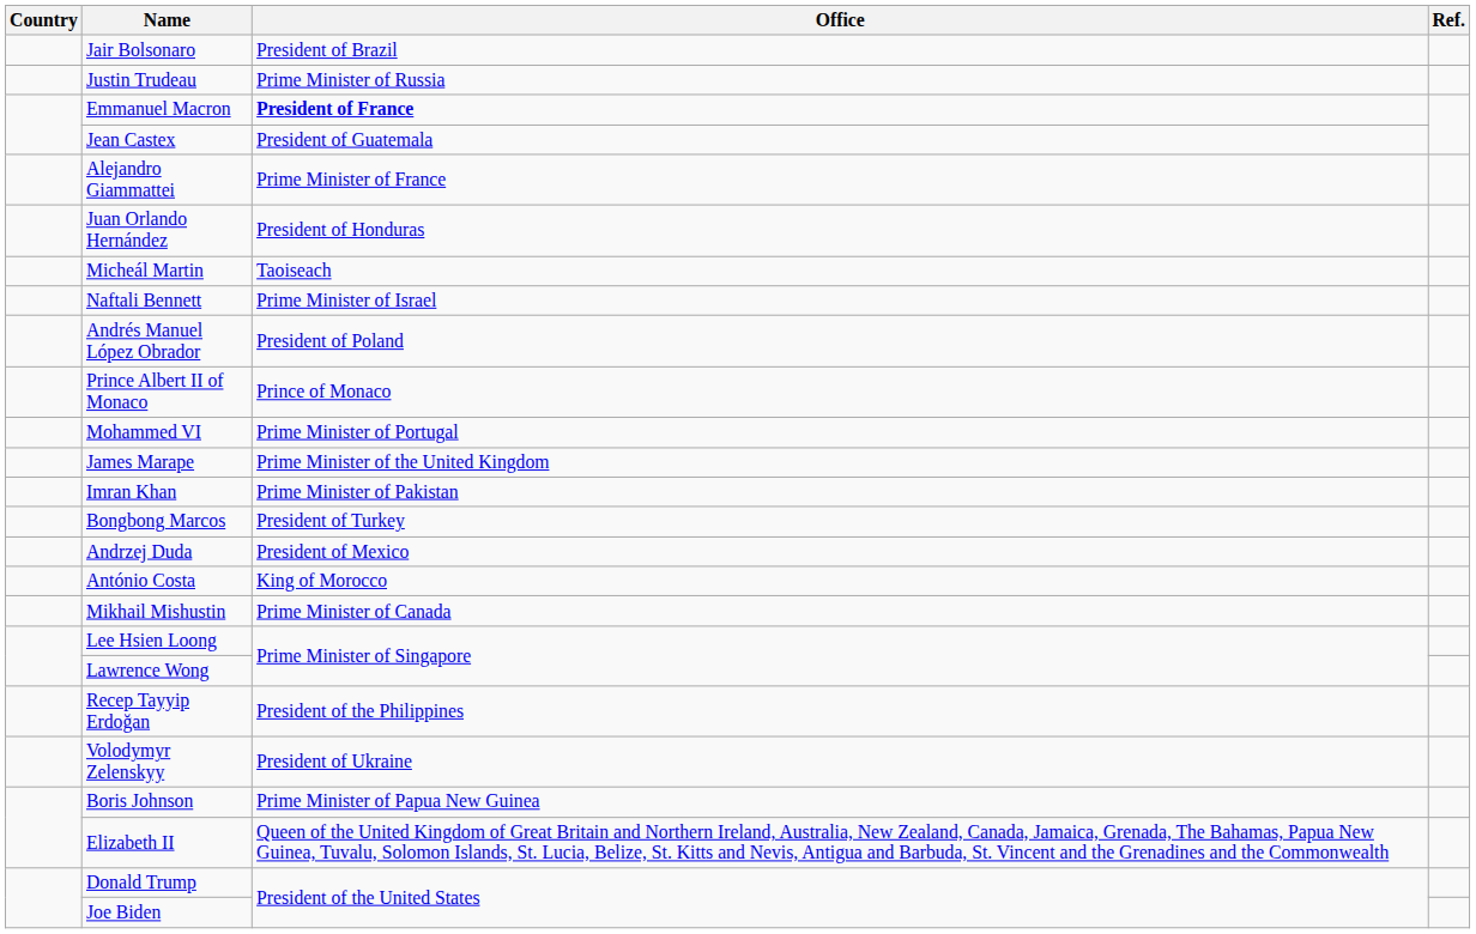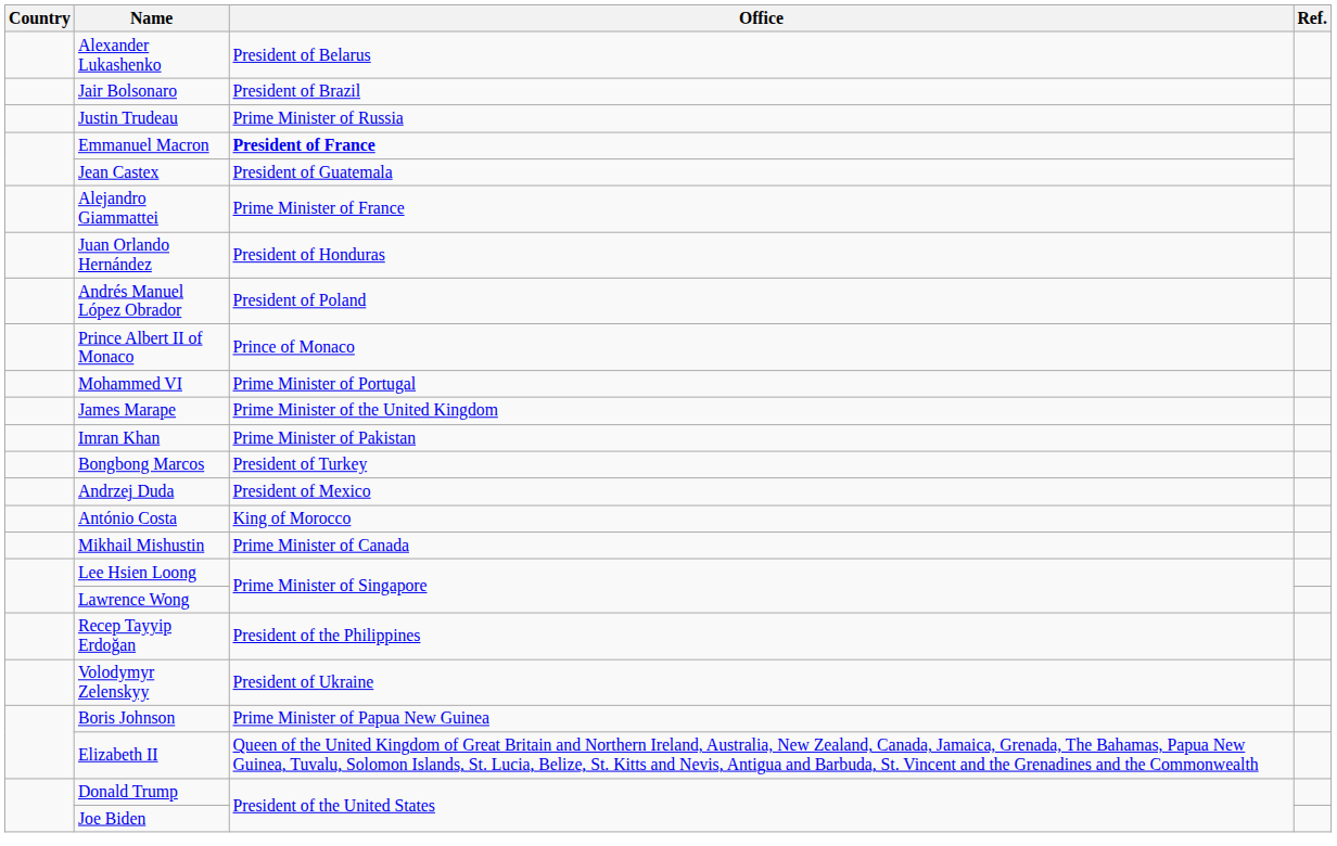+ row: Alexander Lukashenko | President of Belarus
- row: Micheál Martin | Taoiseach
- row: Naftali Bennett | Prime Minister of Israel
